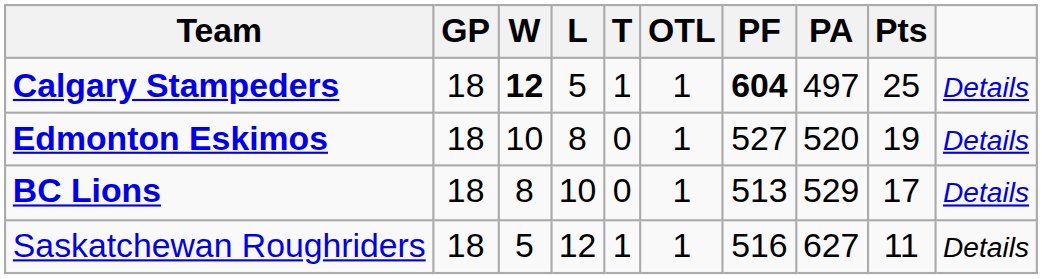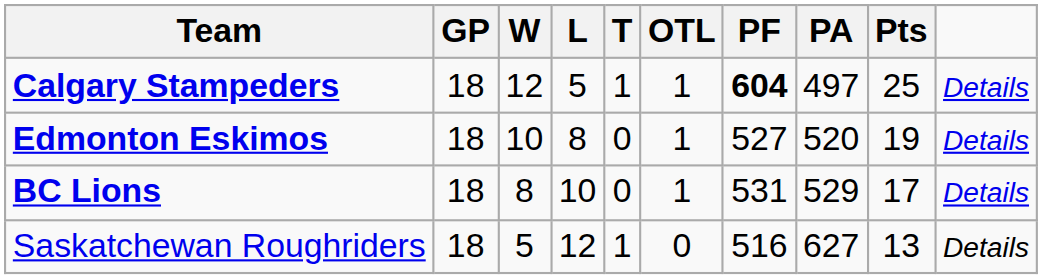Calgary Stampeders | W: bold -> normal
BC Lions | PF: 513 -> 531
Saskatchewan Roughriders | OTL: 1 -> 0
Saskatchewan Roughriders | Pts: 11 -> 13
